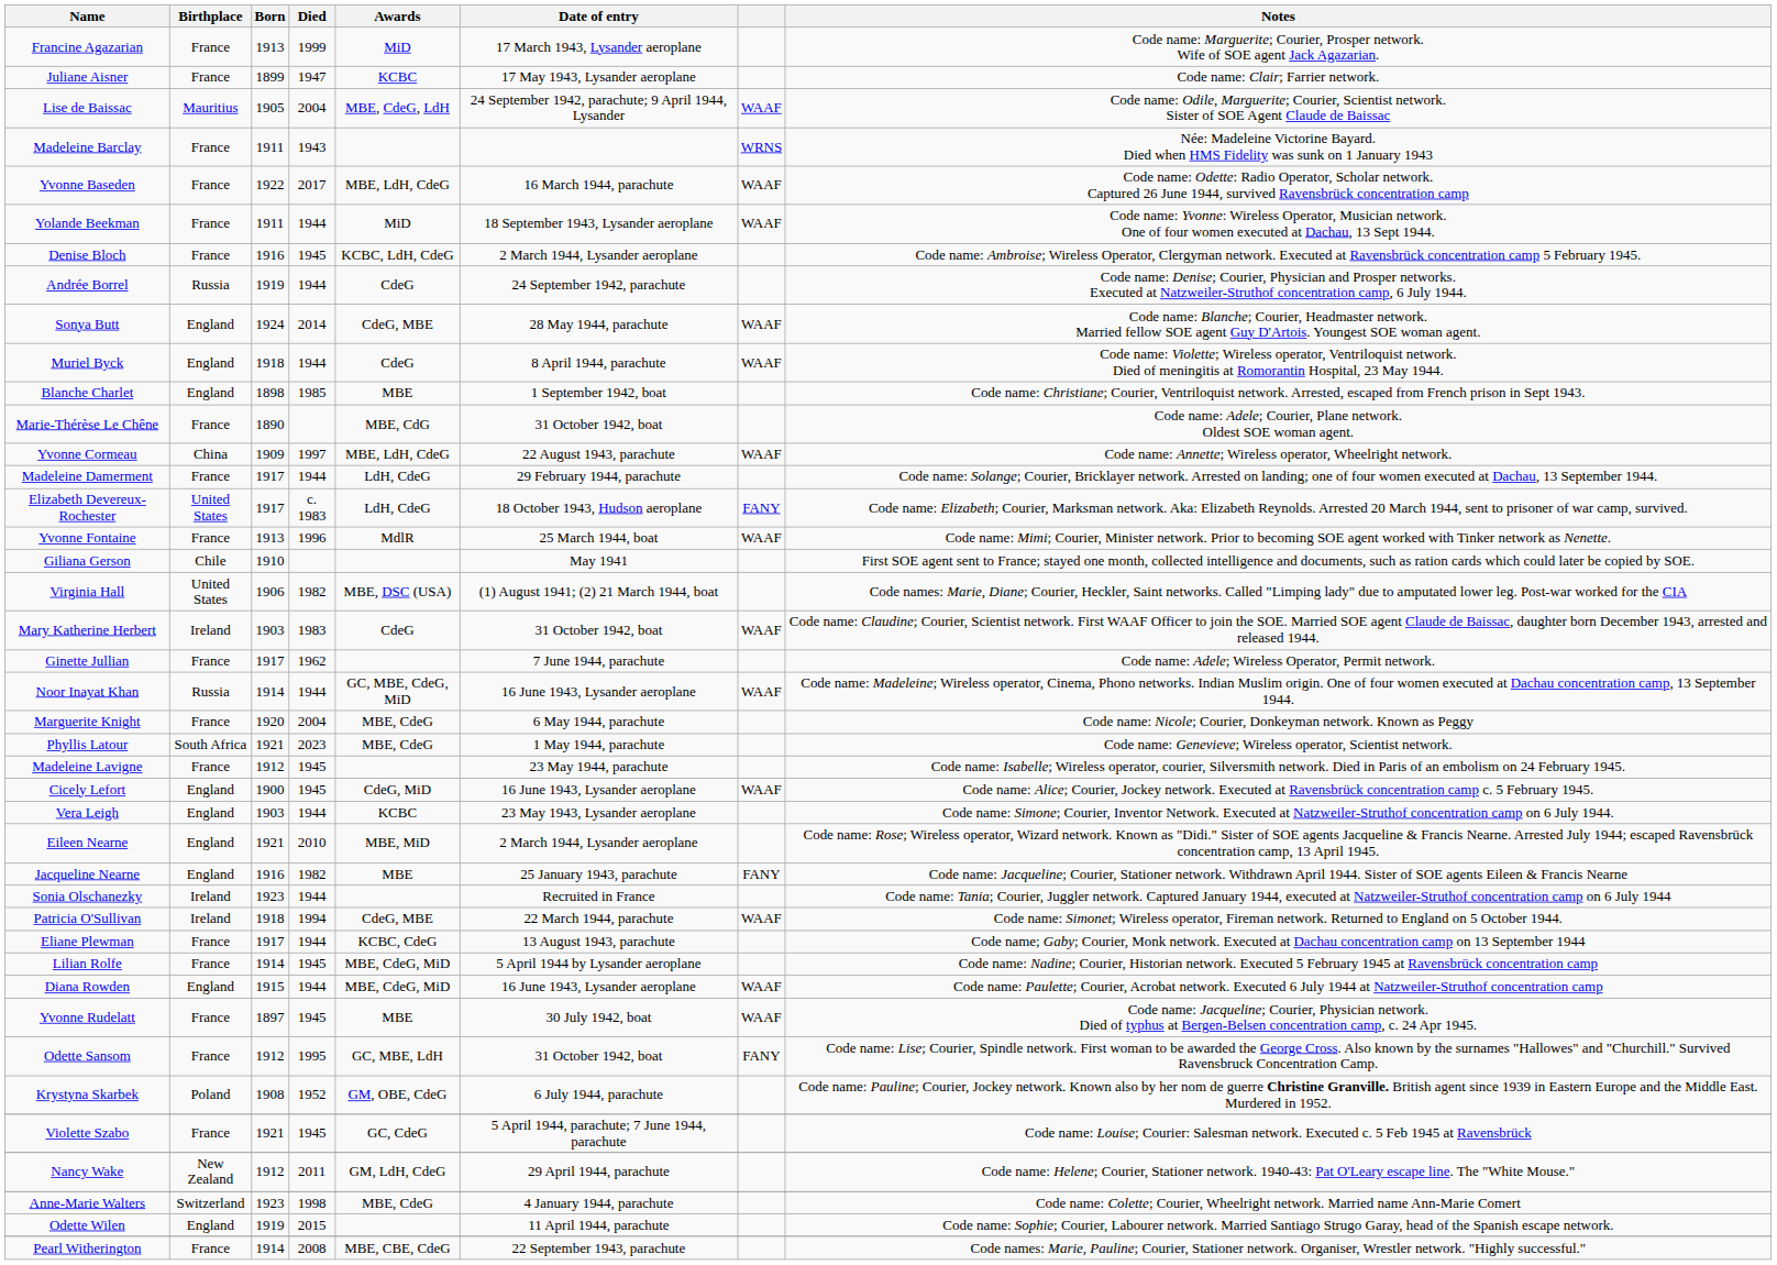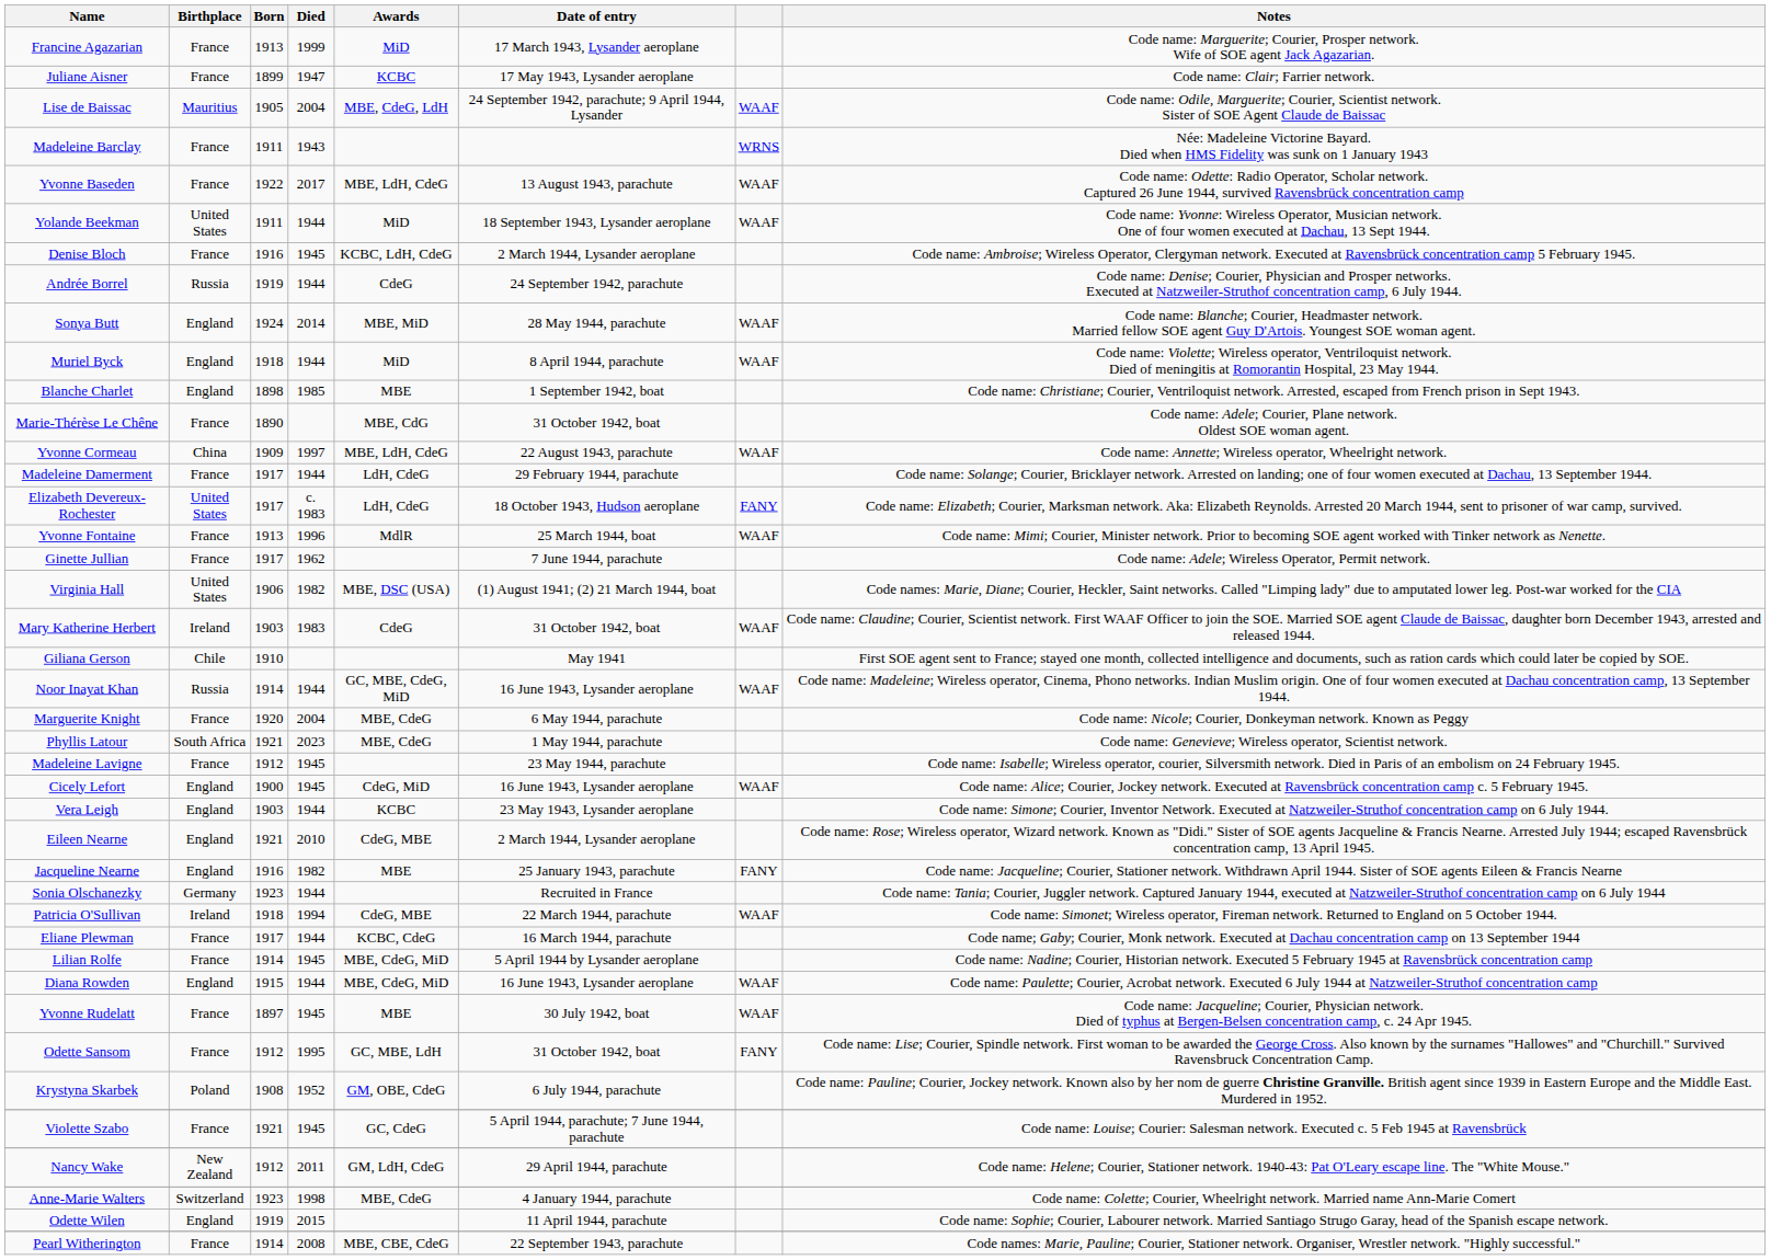Yvonne Baseden | Date of entry: 16 March 1944, parachute -> 13 August 1943, parachute
Yolande Beekman | Birthplace: France -> United States
Sonya Butt | Awards: CdeG, MBE -> MBE, MiD
Muriel Byck | Awards: CdeG -> MiD
rows swapped: Giliana Gerson <-> Ginette Jullian
Eileen Nearne | Awards: MBE, MiD -> CdeG, MBE
Sonia Olschanezky | Birthplace: Ireland -> Germany
Eliane Plewman | Date of entry: 13 August 1943, parachute -> 16 March 1944, parachute
